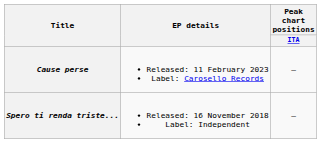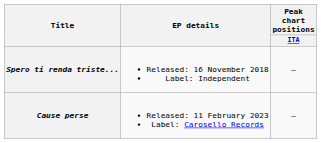rows swapped: Spero ti renda triste... <-> Cause perse
